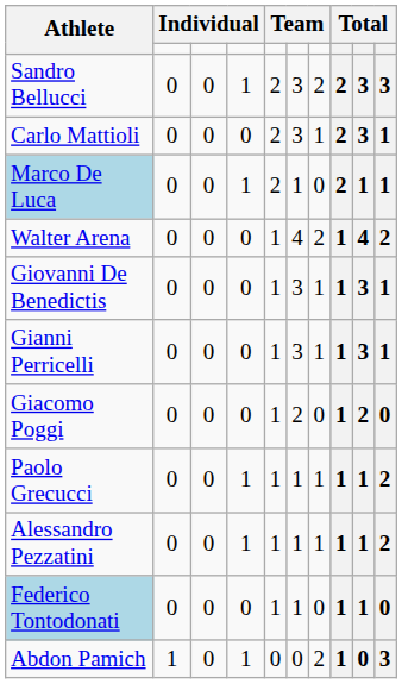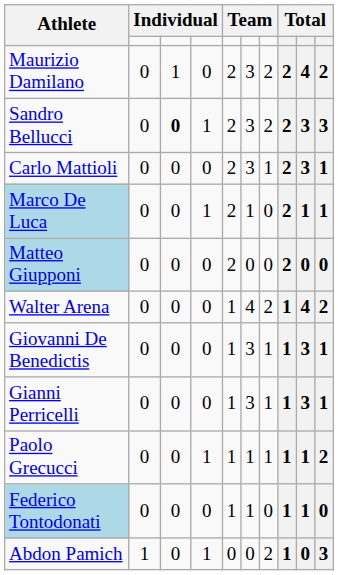+ row: Maurizio Damilano | 0 | 1 | 0 | 2 | 3 | 2 | 2 | 4 | 2
Sandro Bellucci | column 3: normal -> bold
+ row: Matteo Giupponi | 0 | 0 | 0 | 2 | 0 | 0 | 2 | 0 | 0
- row: Giacomo Poggi | 0 | 0 | 0 | 1 | 2 | 0 | 1 | 2 | 0
- row: Alessandro Pezzatini | 0 | 0 | 1 | 1 | 1 | 1 | 1 | 1 | 2
